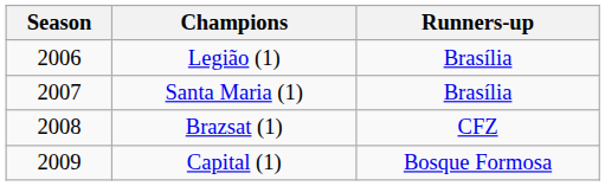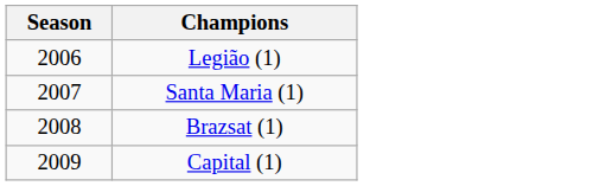- column: Runners-up | Brasília | Brasília | CFZ | Bosque Formosa
